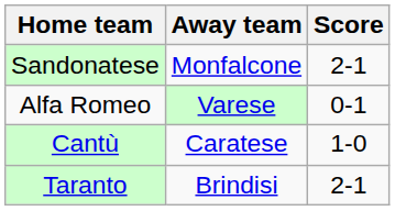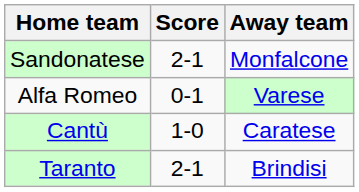columns swapped: Score <-> Away team
